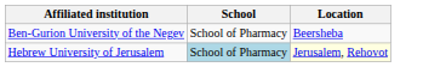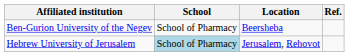+ column: Ref.
Hebrew University of Jerusalem | Location: lightyellow background -> no background
